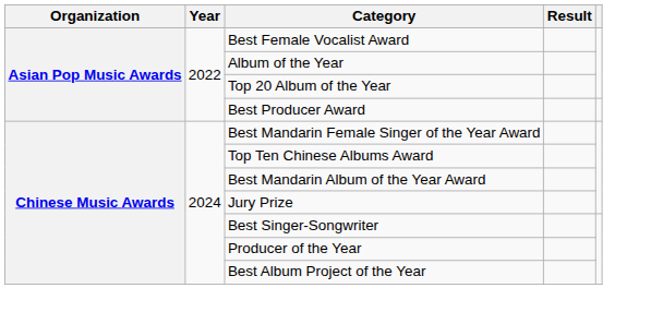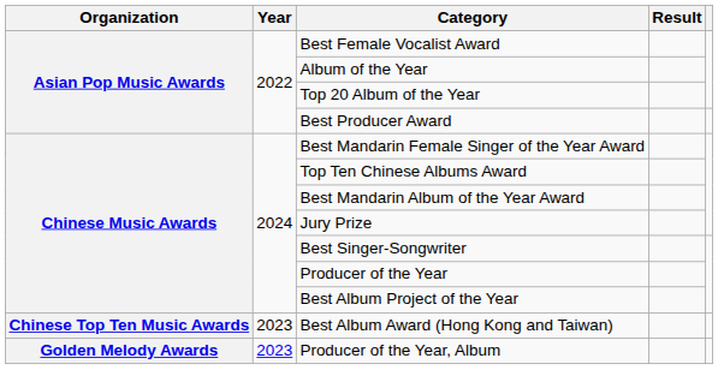+ row: Chinese Top Ten Music Awards | 2023 | Best Album Award (Hong Kong and Taiwan)
+ row: Golden Melody Awards | 2023 | Producer of the Year, Album
